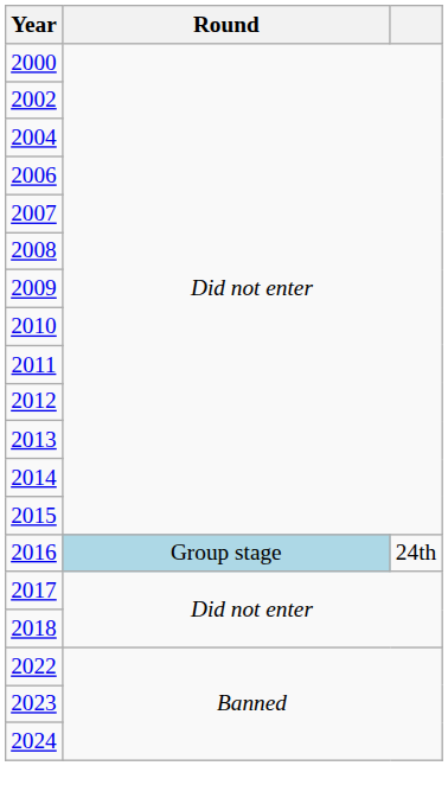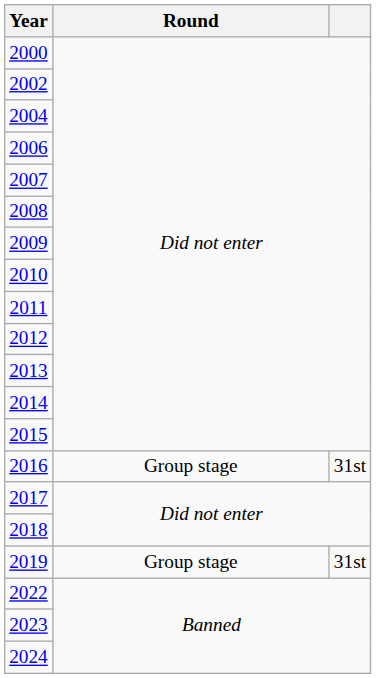2016 | Round: lightblue background -> no background
2016 | column 3: 24th -> 31st
+ row: 2019 | Group stage | 31st
